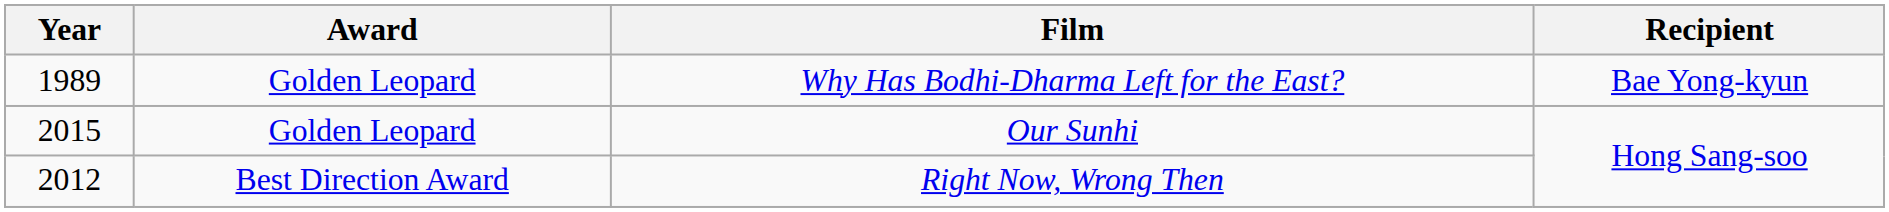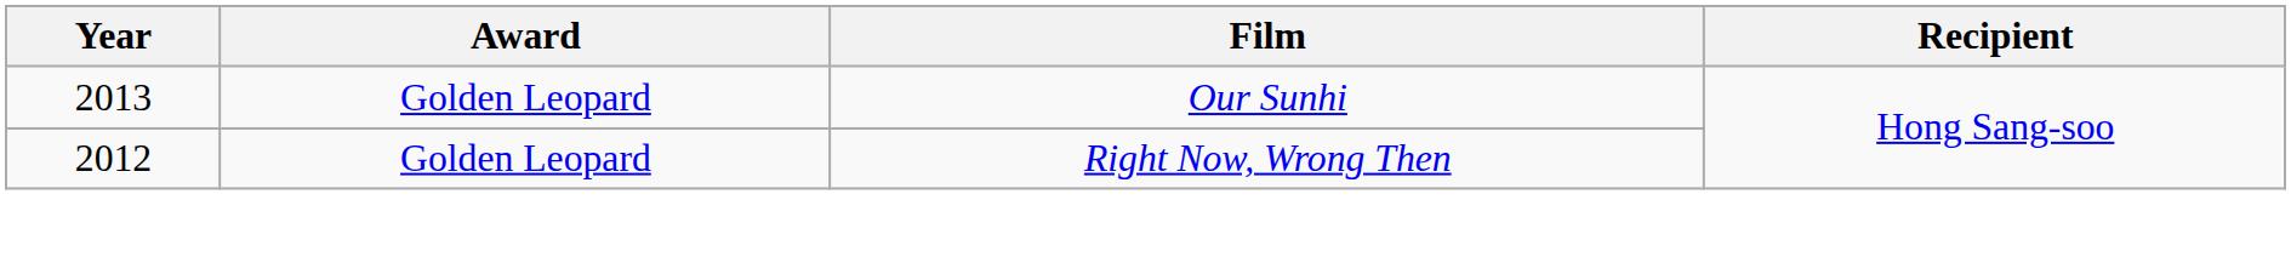- row: 1989 | Golden Leopard | Why Has Bodhi-Dharma Left for the East? | Bae Yong-kyun
Our Sunhi | Year: 2015 -> 2013
Right Now, Wrong Then | Award: Best Direction Award -> Golden Leopard
